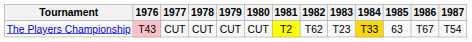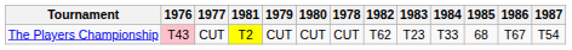columns swapped: 1978 <-> 1981
The Players Championship | 1984: gold background -> no background
The Players Championship | 1985: 63 -> 68
